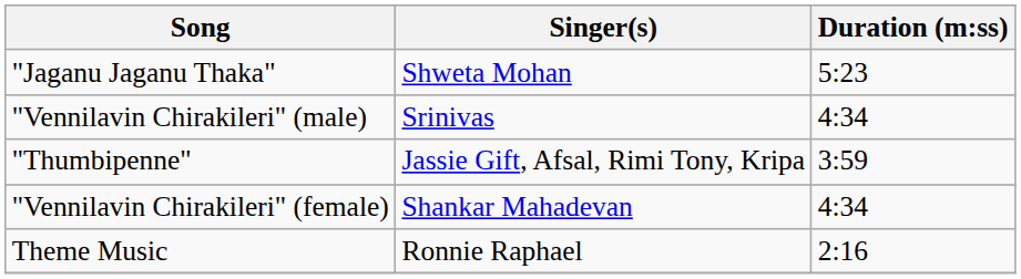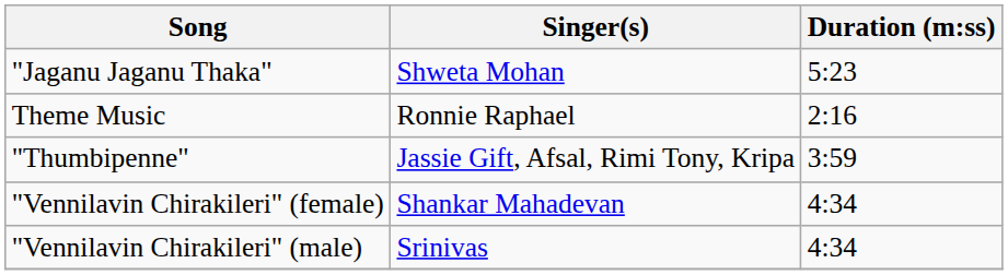rows swapped: "Vennilavin Chirakileri" (male) <-> Theme Music
